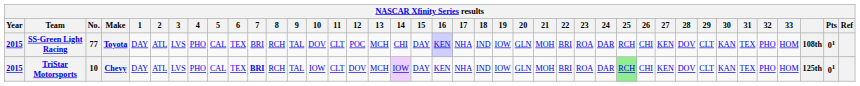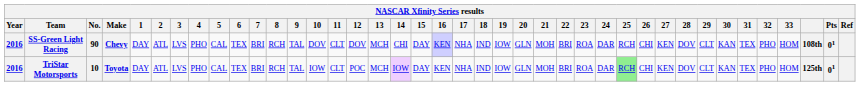SS-Green Light Racing | Year: 2015 -> 2016
SS-Green Light Racing | No.: 77 -> 90
SS-Green Light Racing | Make: Toyota -> Chevy
SS-Green Light Racing | 12: POC -> DOV
TriStar Motorsports | Year: 2015 -> 2016
TriStar Motorsports | Make: Chevy -> Toyota
TriStar Motorsports | 7: bold -> normal
TriStar Motorsports | 12: DOV -> POC
